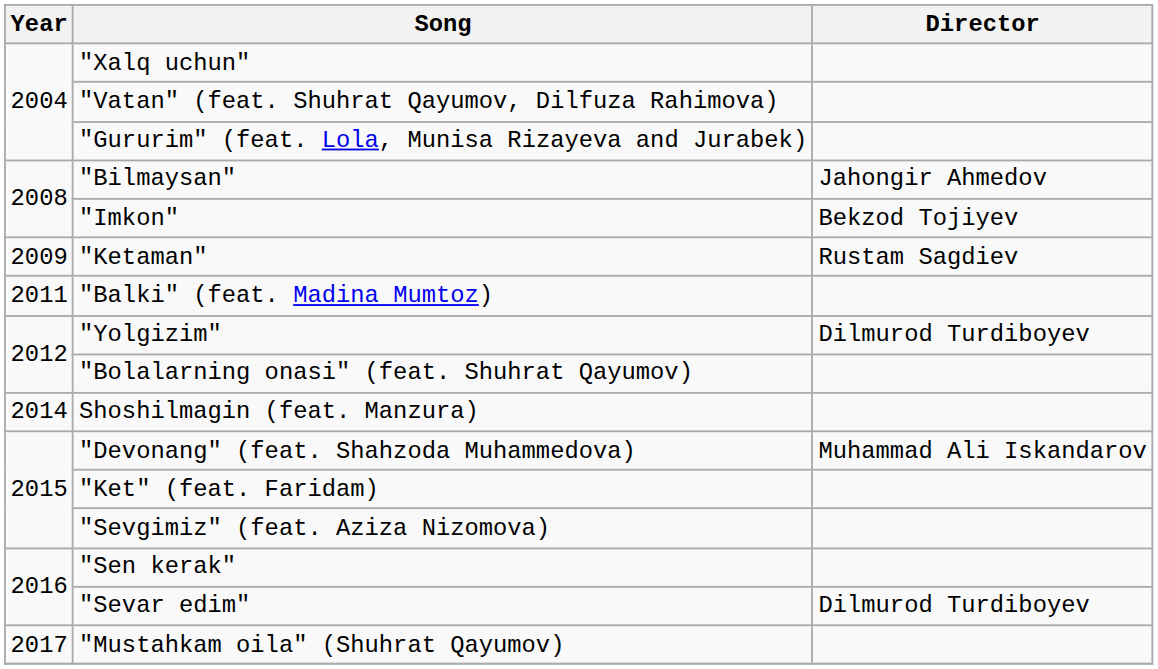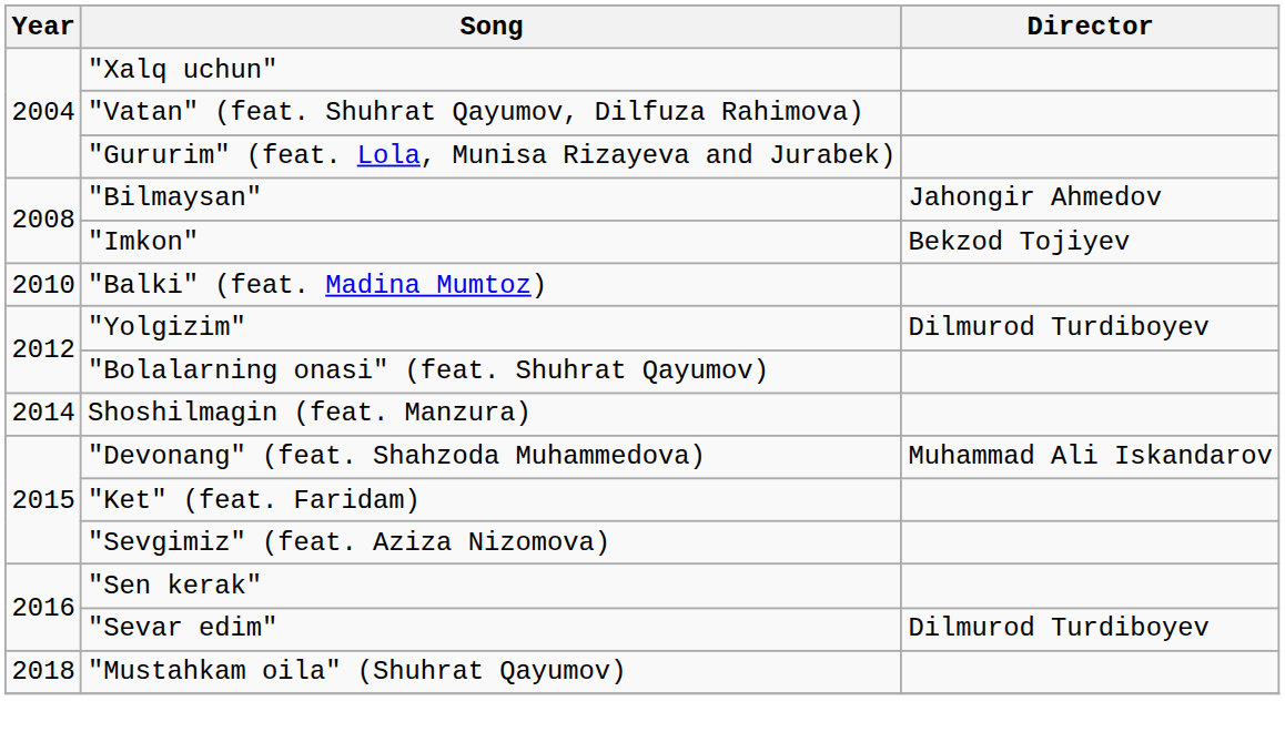- row: 2009 | "Ketaman" | Rustam Sagdiev
"Balki" (feat. Madina Mumtoz) | Year: 2011 -> 2010
"Mustahkam oila" (Shuhrat Qayumov) | Year: 2017 -> 2018
